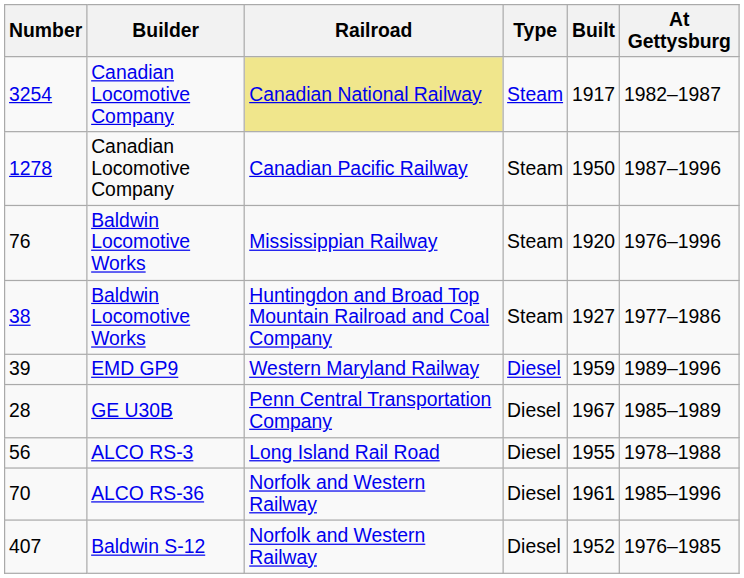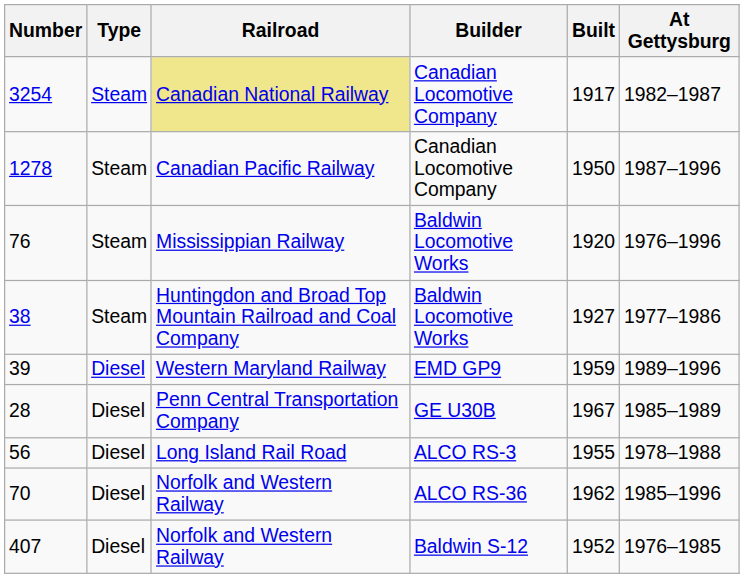columns swapped: Builder <-> Type
70 | Built: 1961 -> 1962
